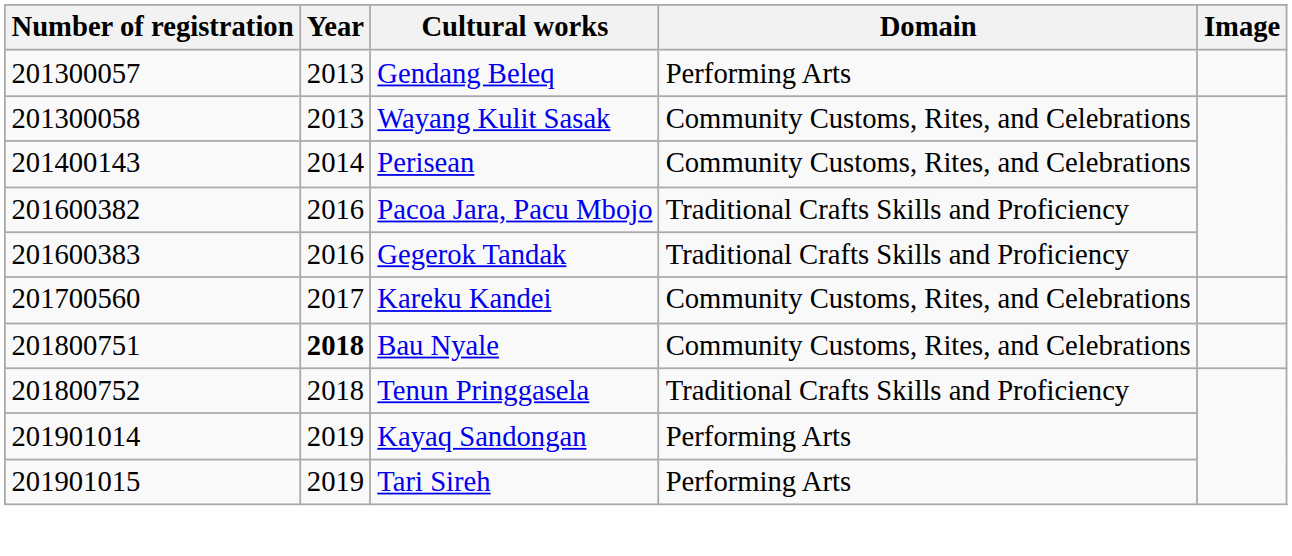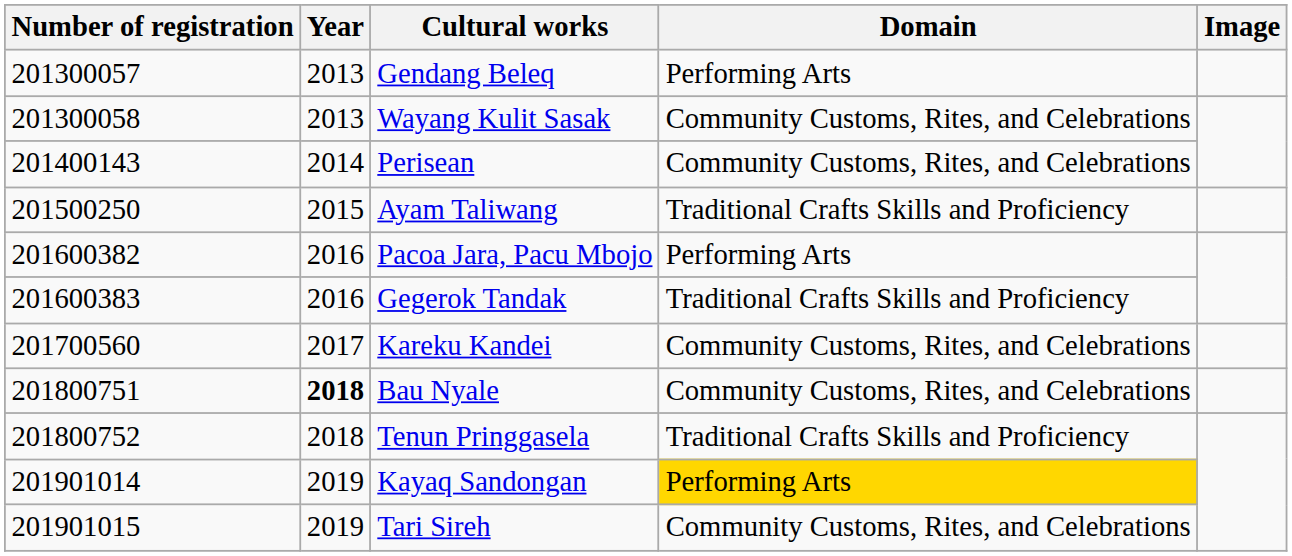+ row: 201500250 | 2015 | Ayam Taliwang | Traditional Crafts Skills and Proficiency
Pacoa Jara, Pacu Mbojo | Domain: Traditional Crafts Skills and Proficiency -> Performing Arts
Kayaq Sandongan | Domain: no background -> gold background
Tari Sireh | Domain: Performing Arts -> Community Customs, Rites, and Celebrations
